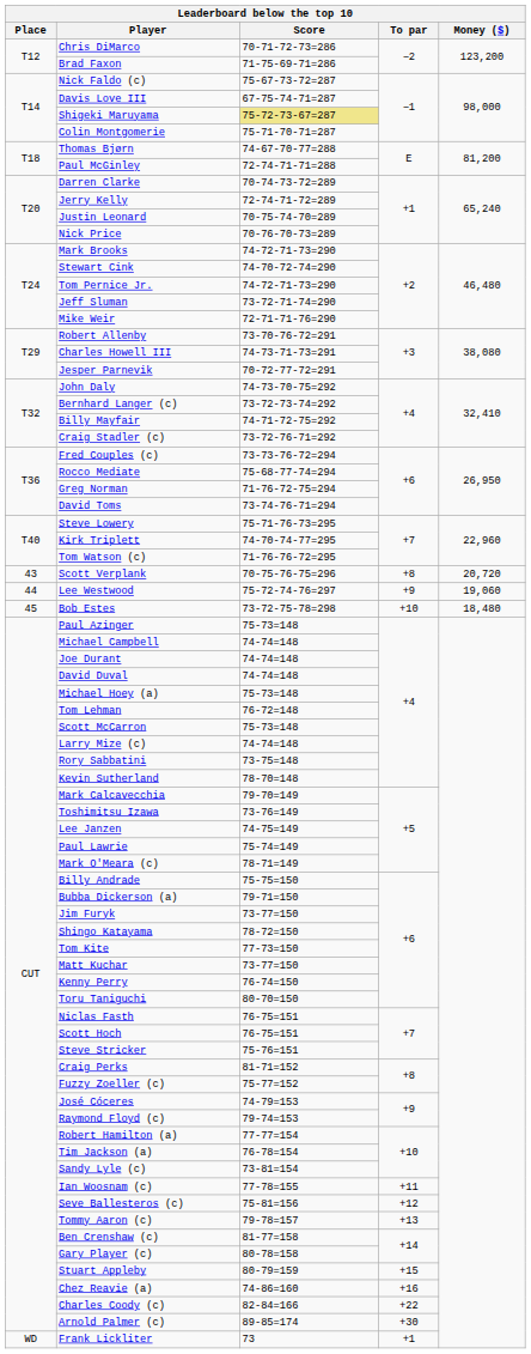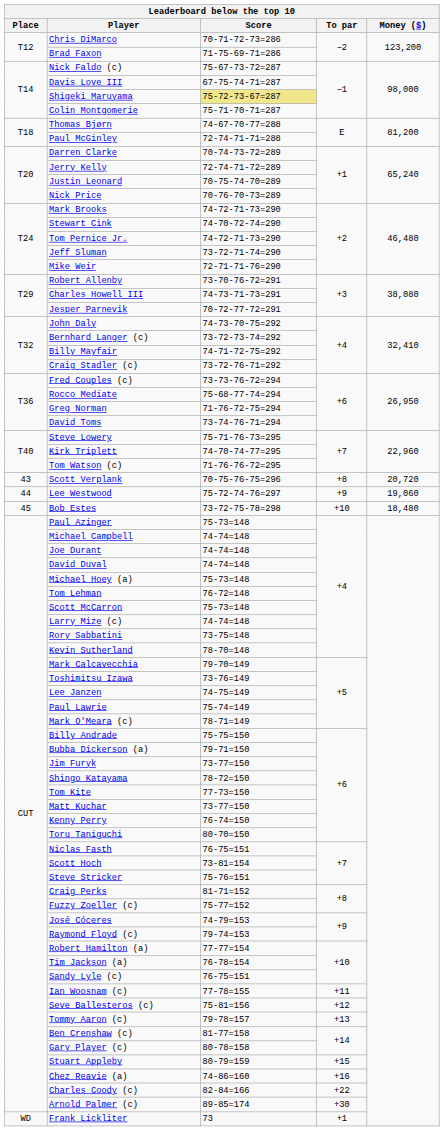Scott Hoch | Score: 76-75=151 -> 73-81=154
Sandy Lyle (c) | Score: 73-81=154 -> 76-75=151
